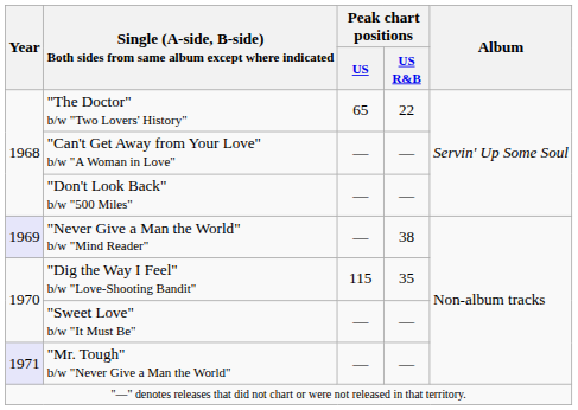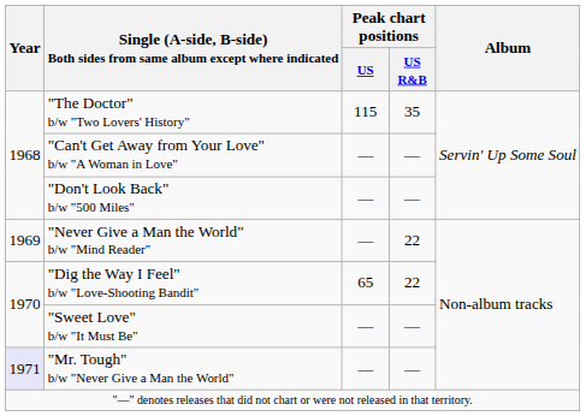"The Doctor" b/w "Two Lovers' History" | Peak chart positions / US: 65 -> 115
"The Doctor" b/w "Two Lovers' History" | Peak chart positions / US R&B: 22 -> 35
"Never Give a Man the World" b/w "Mind Reader" | Year: lavender background -> no background
"Never Give a Man the World" b/w "Mind Reader" | Peak chart positions / US R&B: 38 -> 22
"Dig the Way I Feel" b/w "Love-Shooting Bandit" | Peak chart positions / US: 115 -> 65
"Dig the Way I Feel" b/w "Love-Shooting Bandit" | Peak chart positions / US R&B: 35 -> 22
